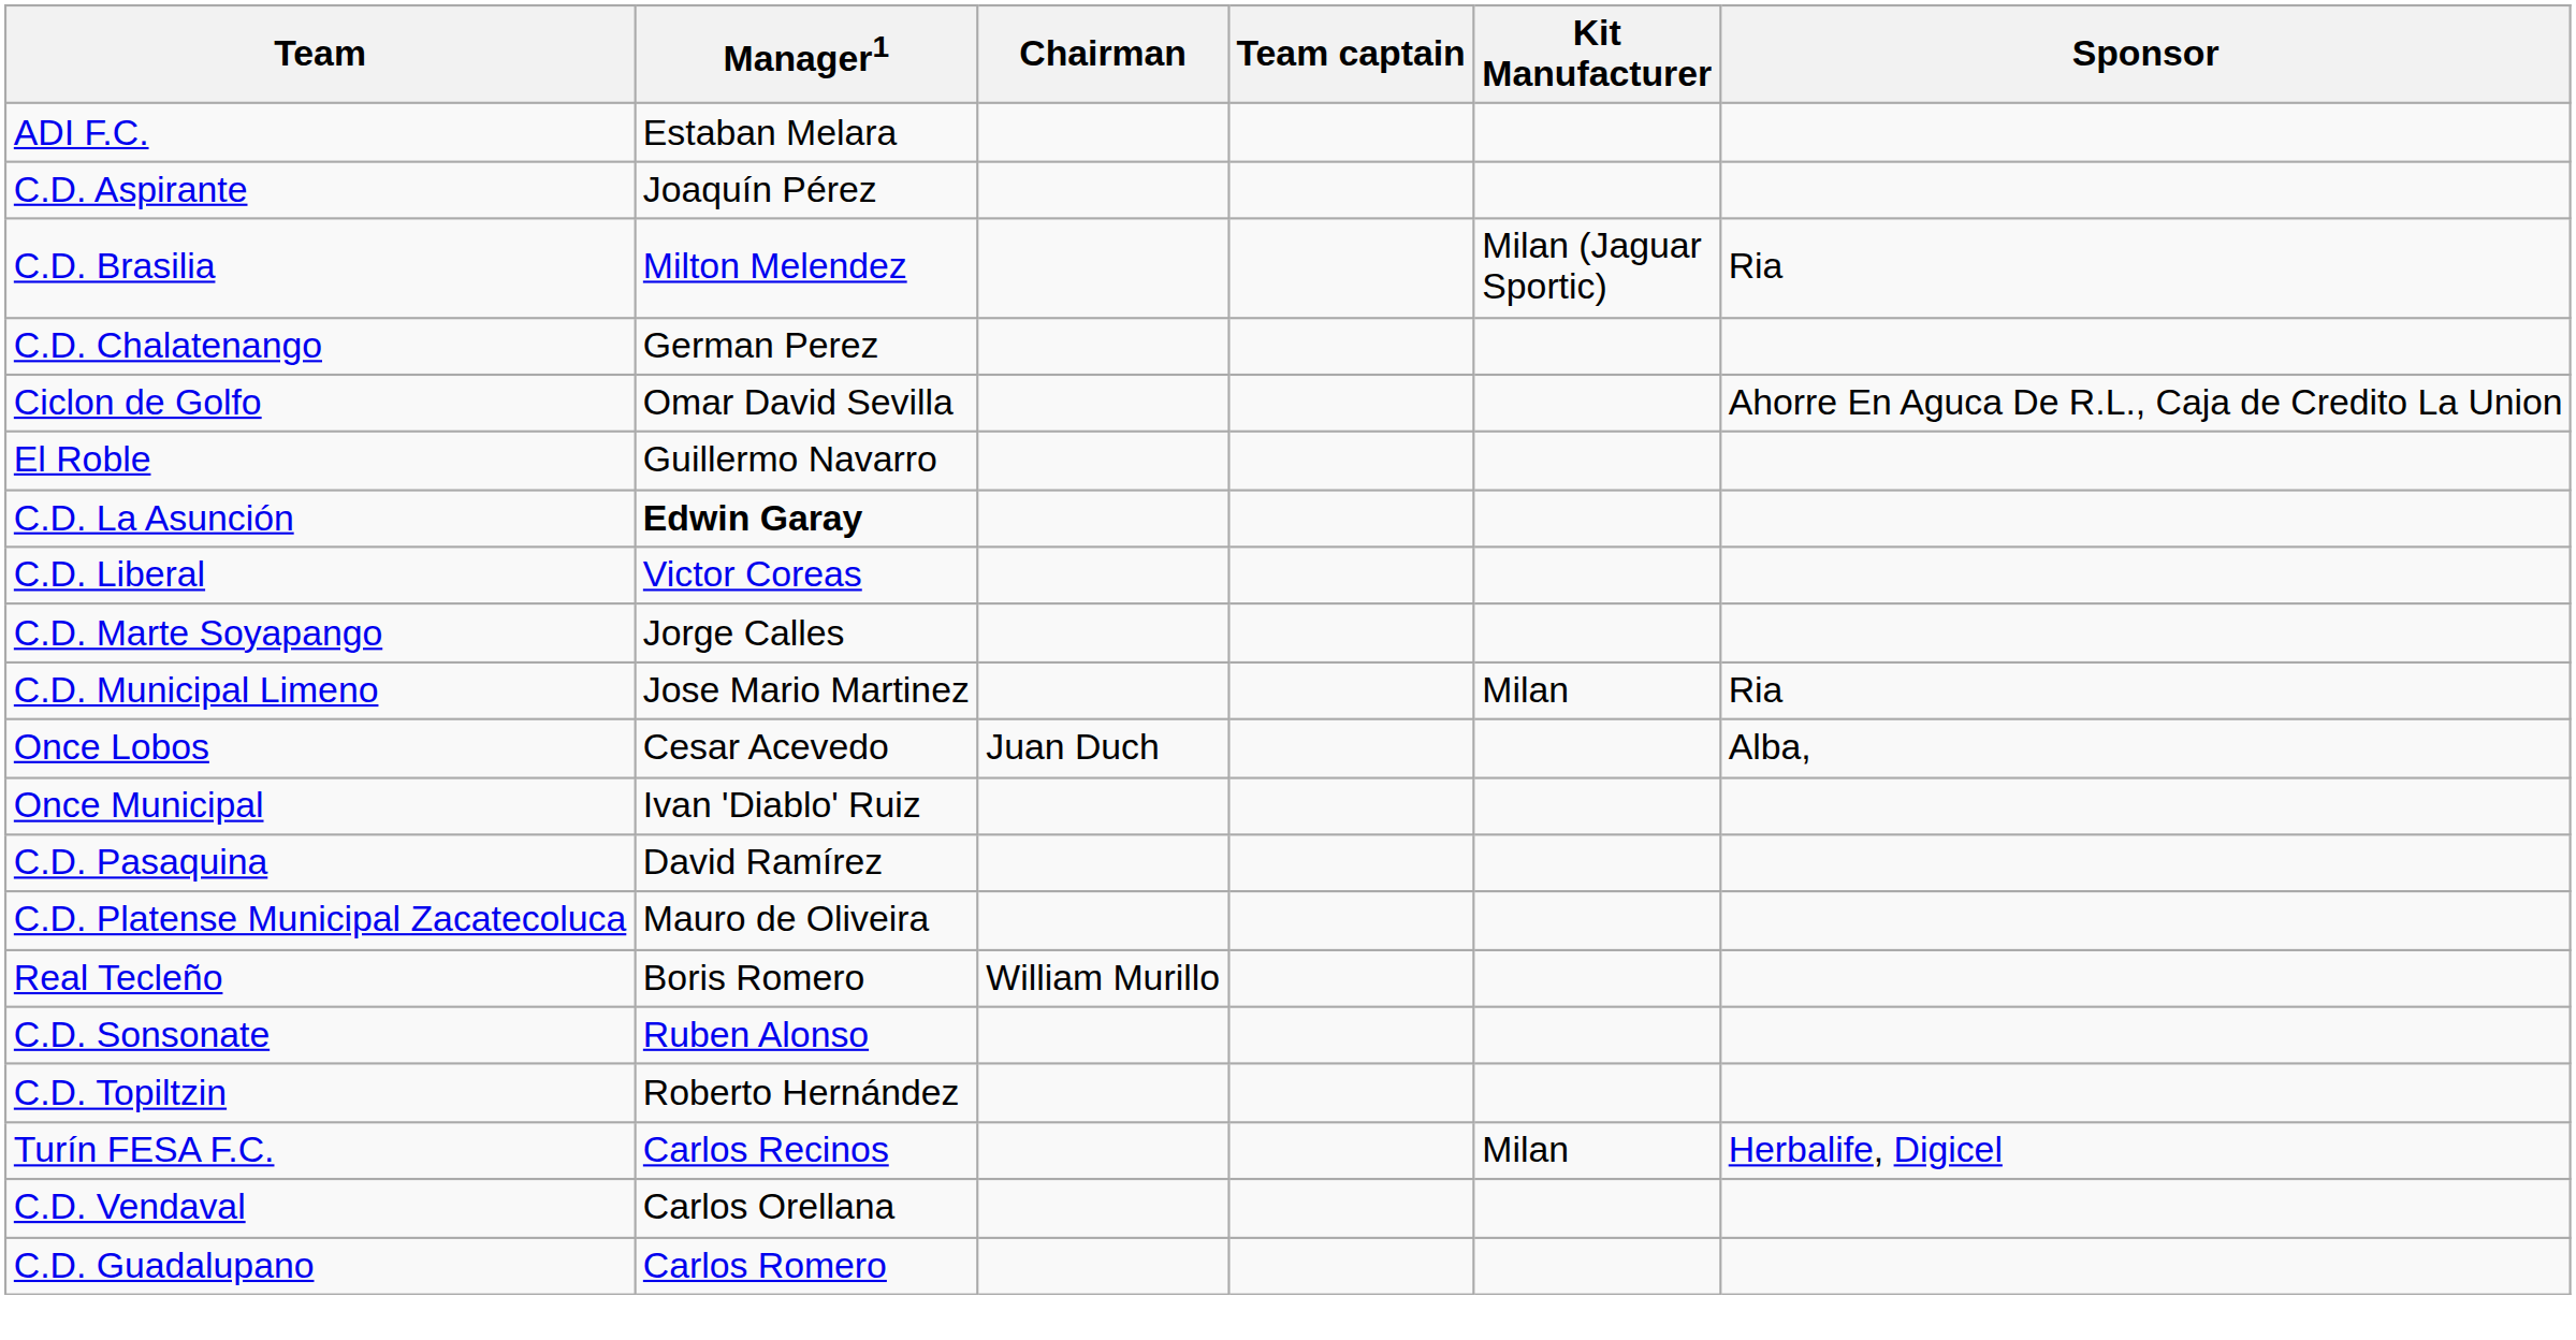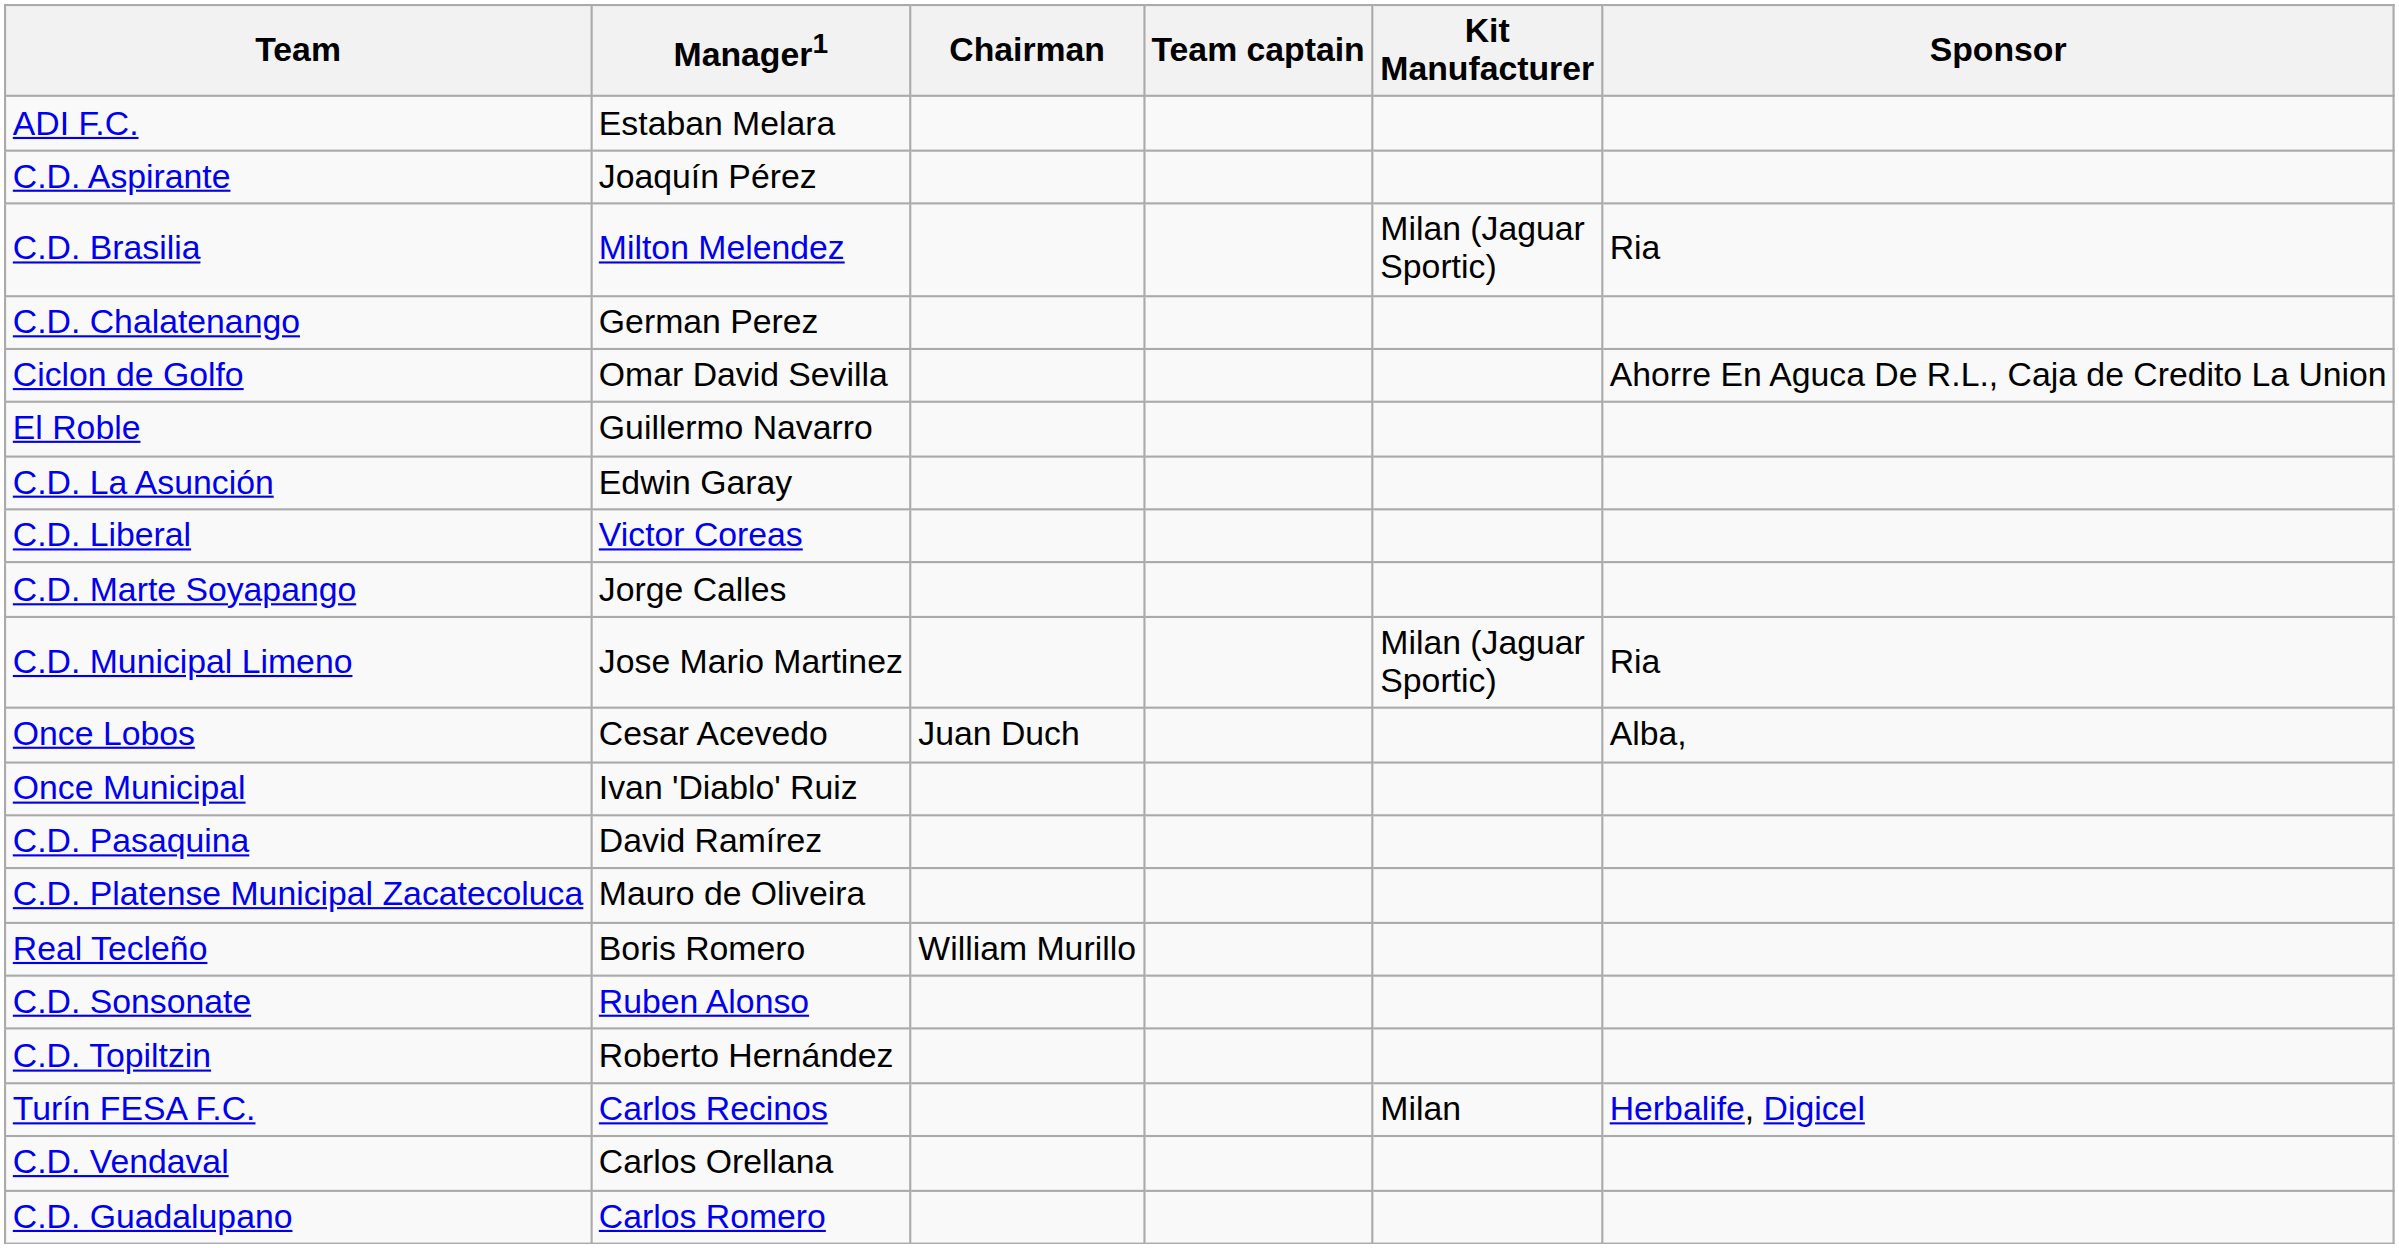C.D. La Asunción | Manager1: bold -> normal
C.D. Municipal Limeno | Kit Manufacturer: Milan -> Milan (Jaguar Sportic)
